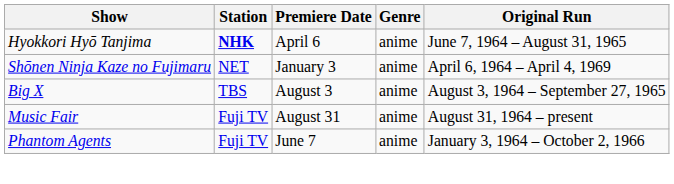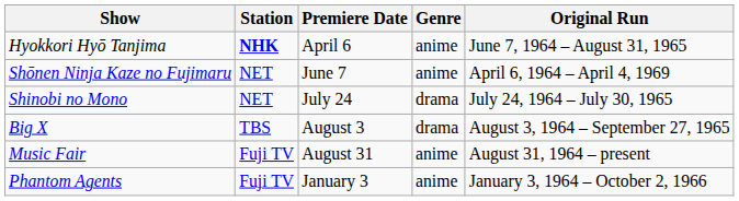Shōnen Ninja Kaze no Fujimaru | Premiere Date: January 3 -> June 7
+ row: Shinobi no Mono | NET | July 24 | drama | July 24, 1964 – July 30, 1965
Big X | Genre: anime -> drama
Phantom Agents | Premiere Date: June 7 -> January 3
